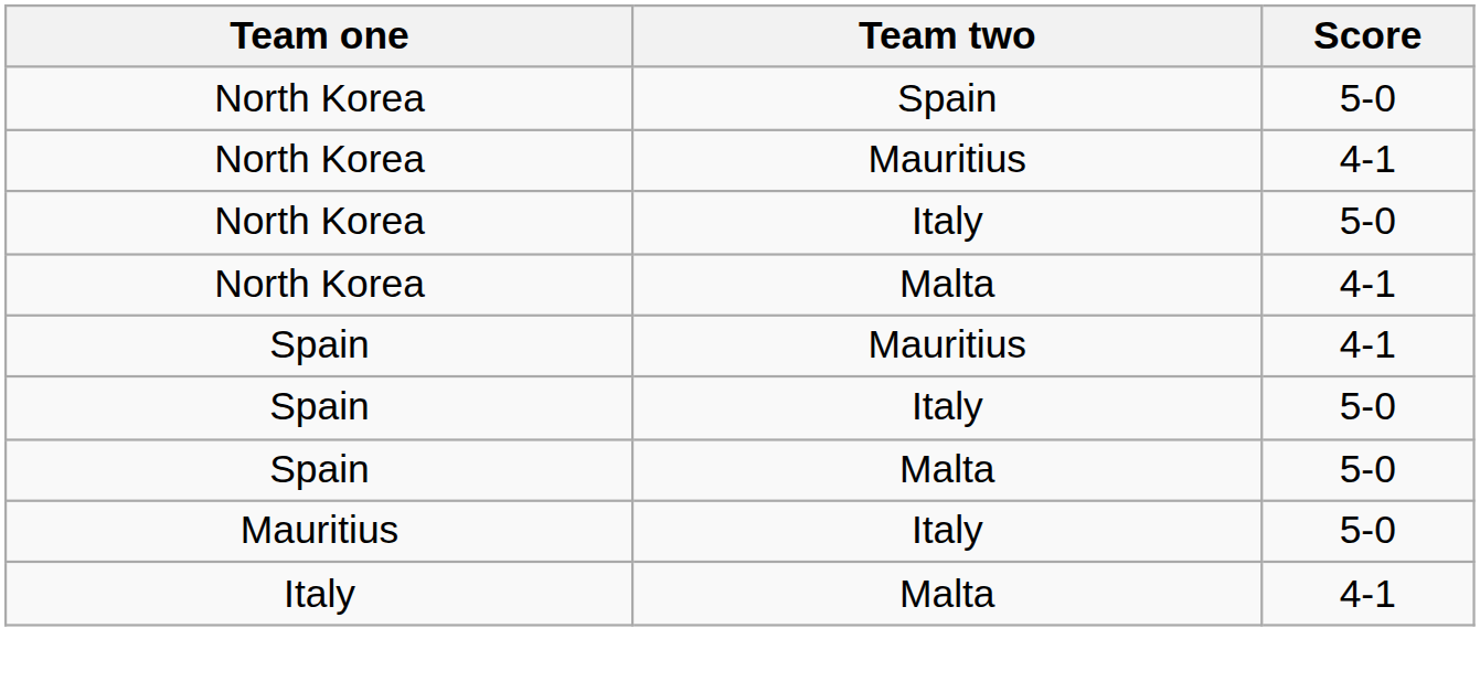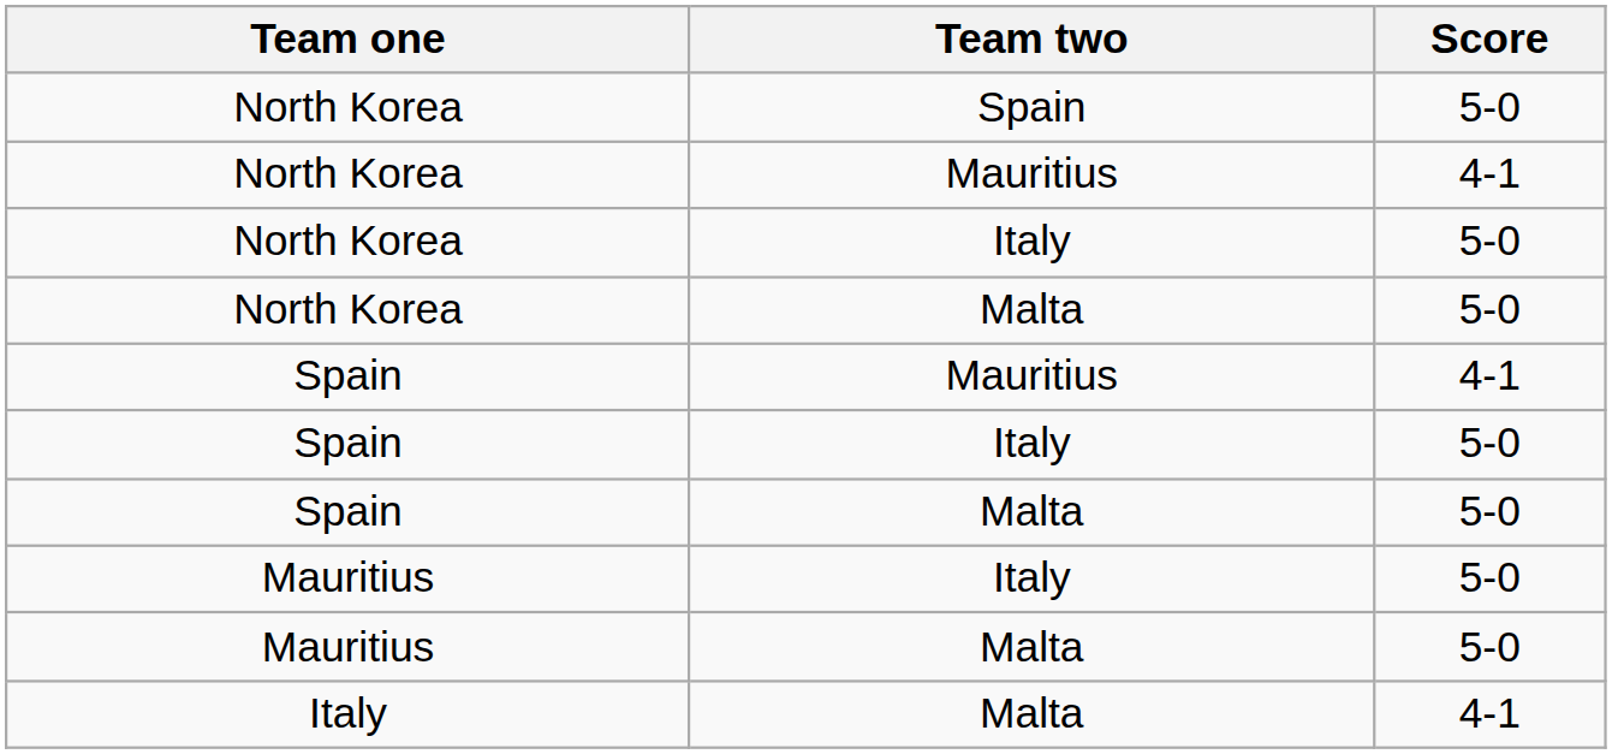North Korea / Malta | Score: 4-1 -> 5-0
+ row: Mauritius | Malta | 5-0
